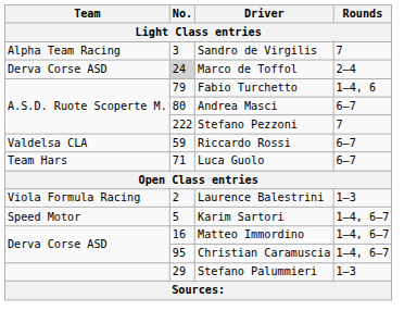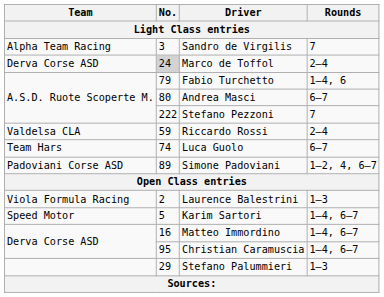Riccardo Rossi | Rounds: 6–7 -> 2–4
Luca Guolo | No.: 71 -> 74
+ row: Padoviani Corse ASD | 89 | Simone Padoviani | 1–2, 4, 6–7
